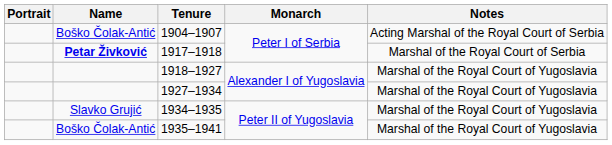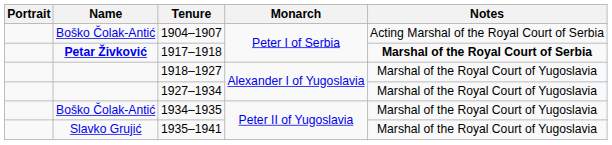1917–1918 | Notes: normal -> bold
1934–1935 | Name: Slavko Grujić -> Boško Čolak-Antić
1935–1941 | Name: Boško Čolak-Antić -> Slavko Grujić
